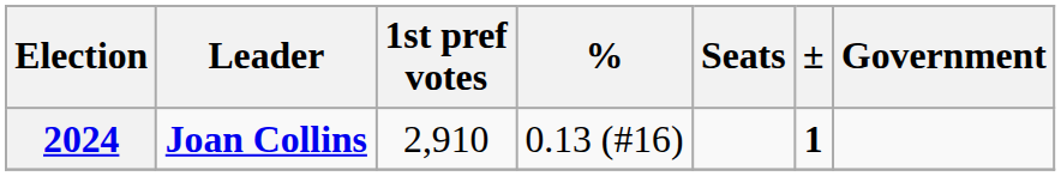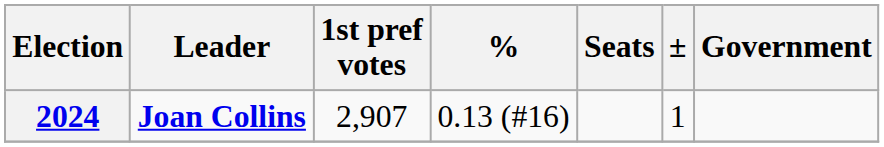2024 | 1st pref votes: 2,910 -> 2,907
2024 | ±: bold -> normal
